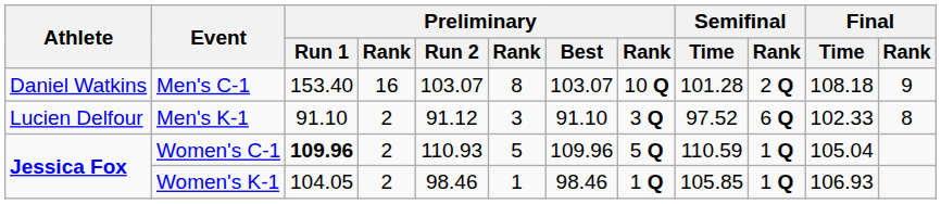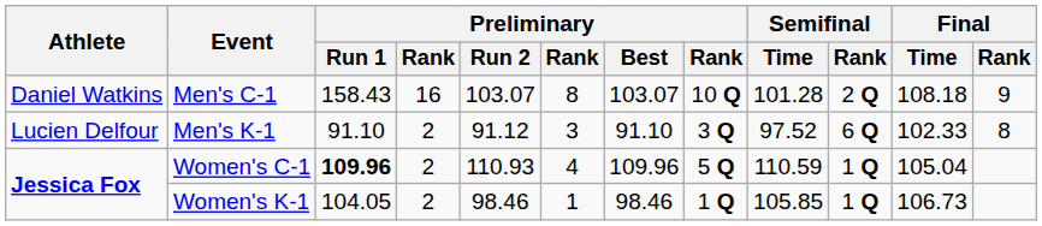Men's C-1 | Preliminary / Run 1: 153.40 -> 158.43
Women's C-1 | column 6: 5 -> 4
Women's K-1 | Final / Time: 106.93 -> 106.73
